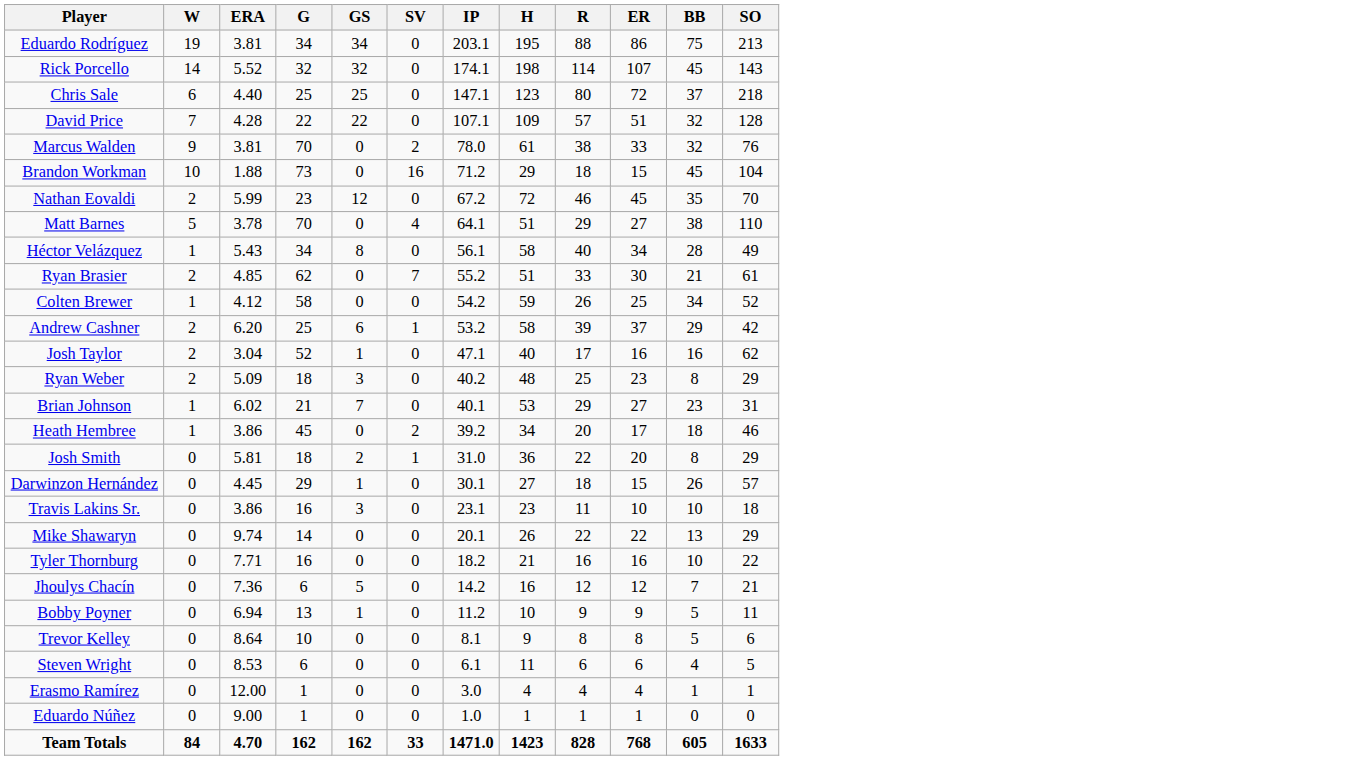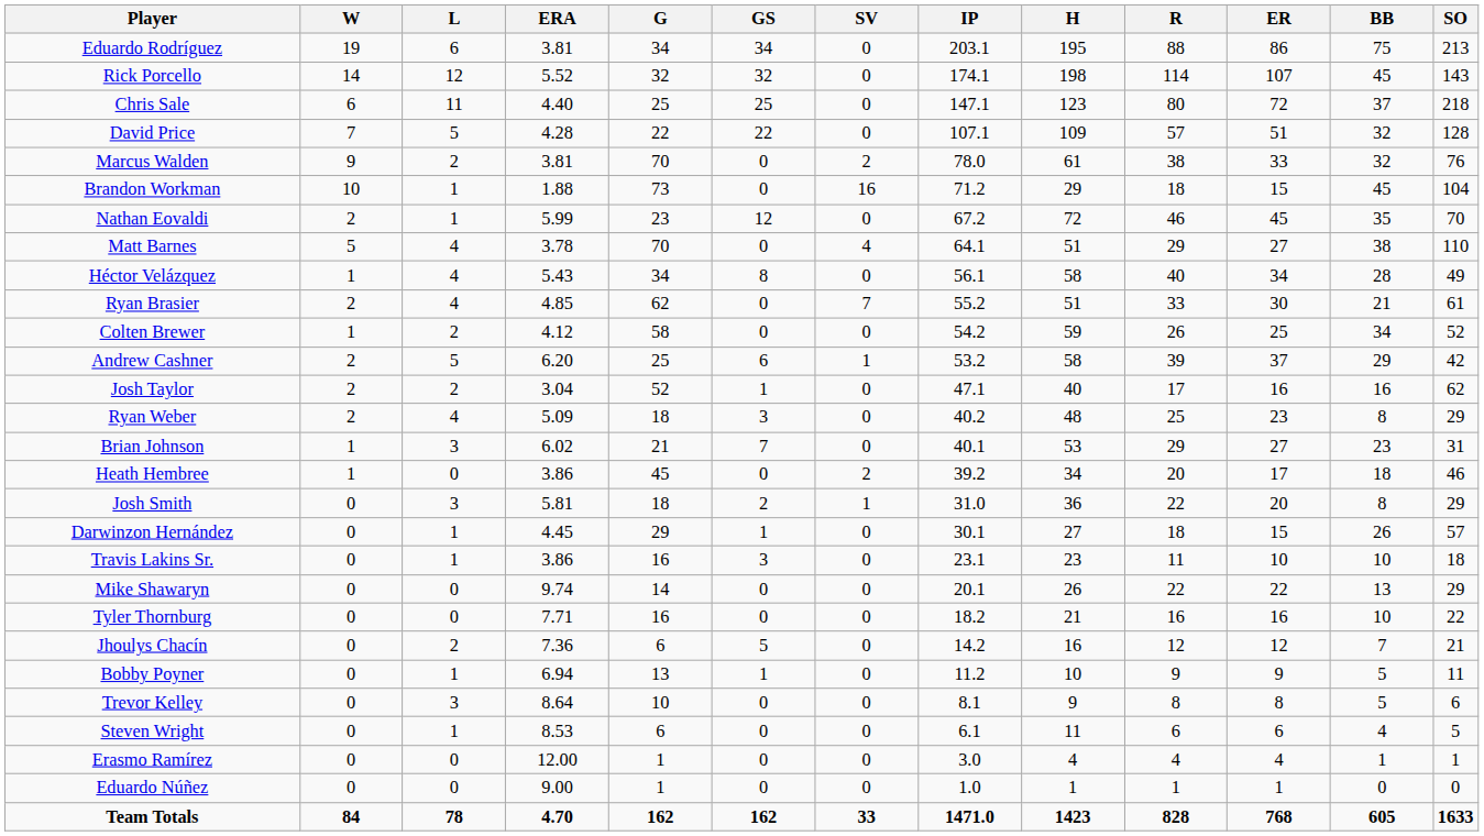+ column: L | 6 | 12 | 11 | 5 | 2 | 1 | 1 | 4 | 4 | 4 | 2 | 5 | 2 | 4 | 3 | 0 | 3 | 1 | 1 | 0 | 0 | 2 | 1 | 3 | 1 | 0 | 0 | 78
